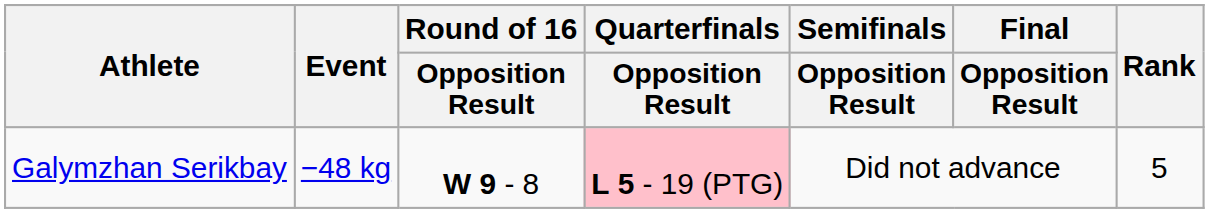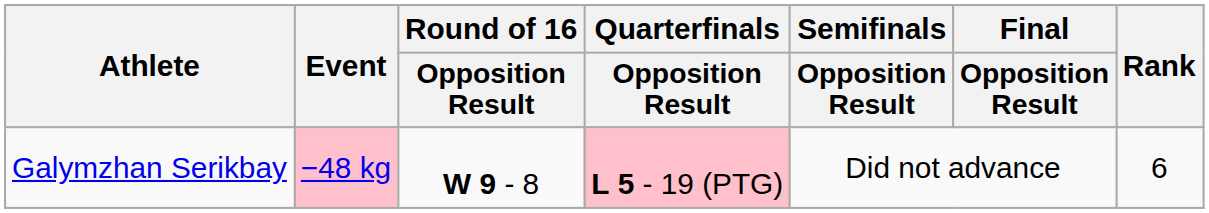Galymzhan Serikbay | Event: no background -> pink background
Galymzhan Serikbay | Rank: 5 -> 6
